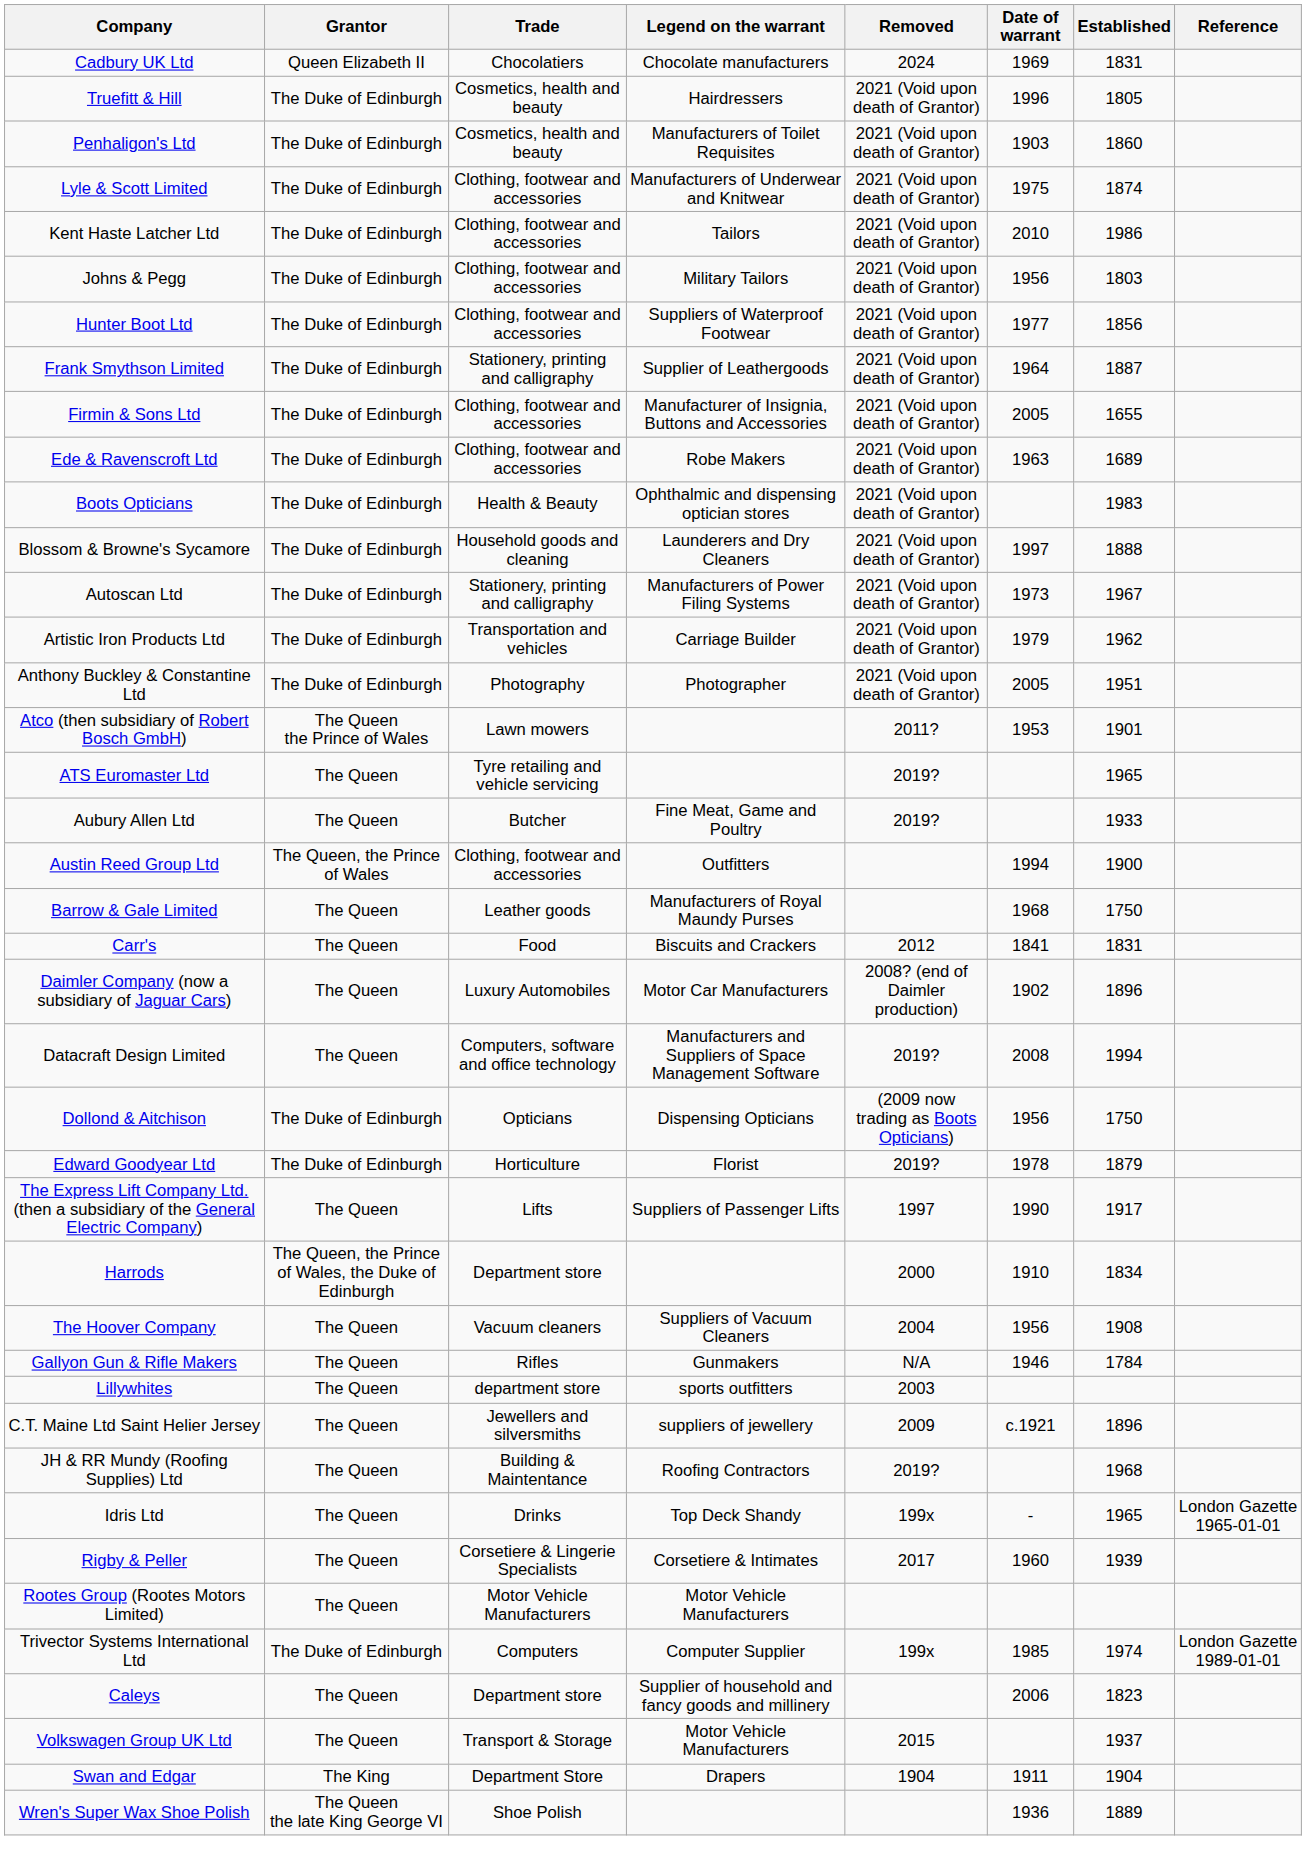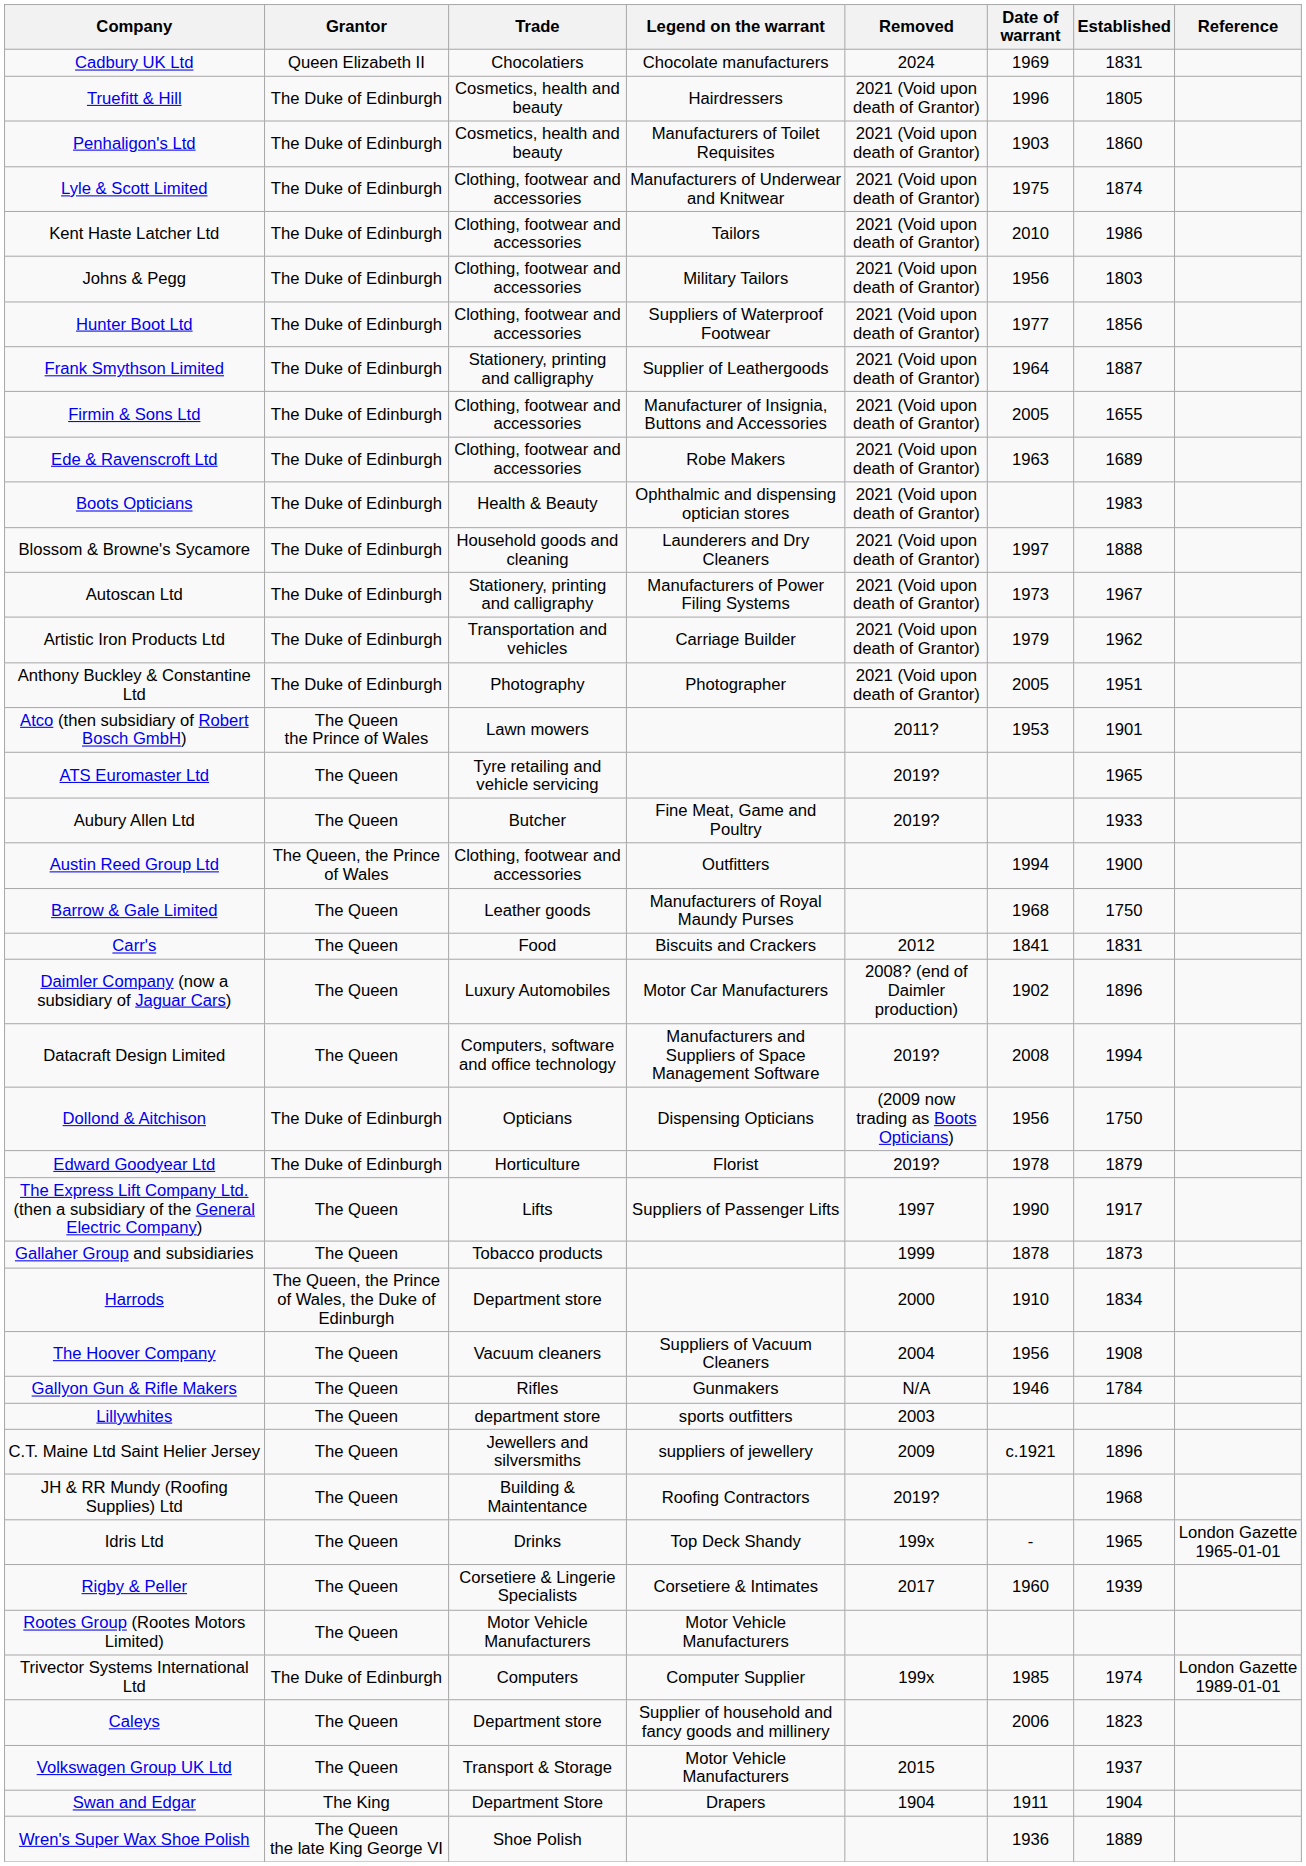+ row: Gallaher Group and subsidiaries | The Queen | Tobacco products | 1999 | 1878 | 1873
